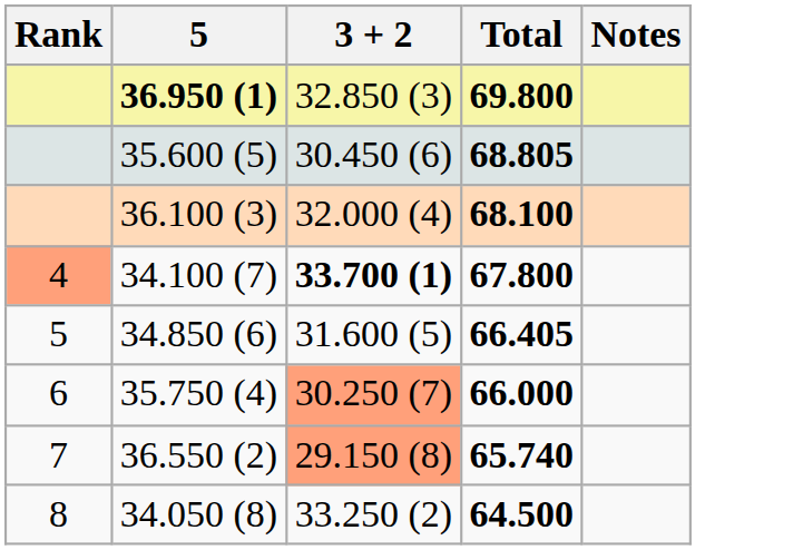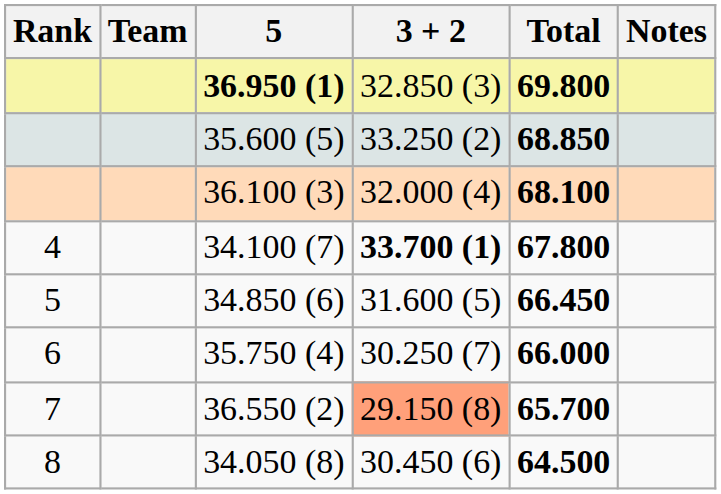+ column: Team
35.600 (5) | 3 + 2: 30.450 (6) -> 33.250 (2)
35.600 (5) | Total: 68.805 -> 68.850
34.100 (7) | Rank: lightsalmon background -> no background
34.850 (6) | Total: 66.405 -> 66.450
35.750 (4) | 3 + 2: lightsalmon background -> no background
36.550 (2) | Total: 65.740 -> 65.700
34.050 (8) | 3 + 2: 33.250 (2) -> 30.450 (6)
